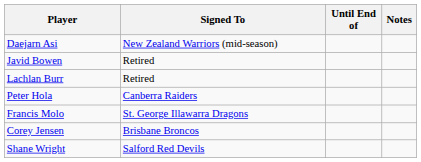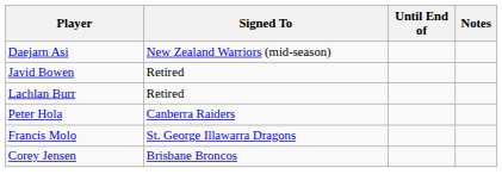- row: Shane Wright | Salford Red Devils
